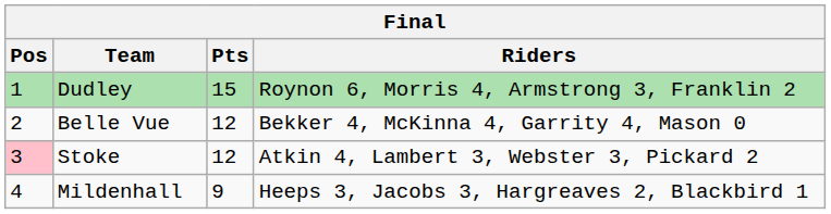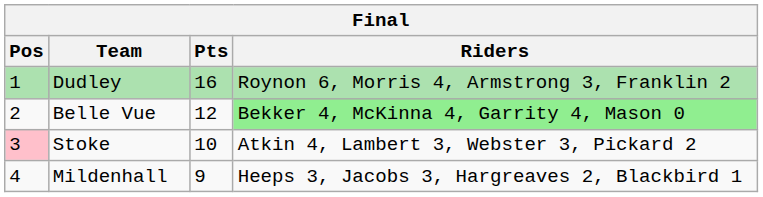Dudley | Pts: 15 -> 16
Belle Vue | Riders: no background -> lightgreen background
Stoke | Pts: 12 -> 10
